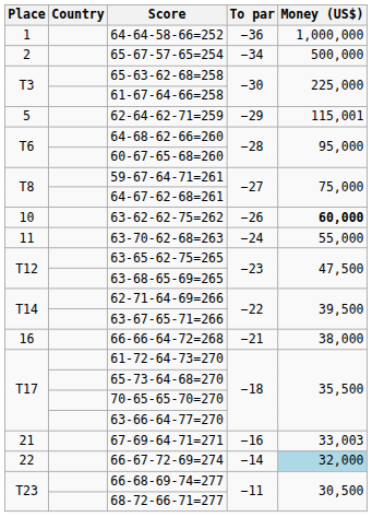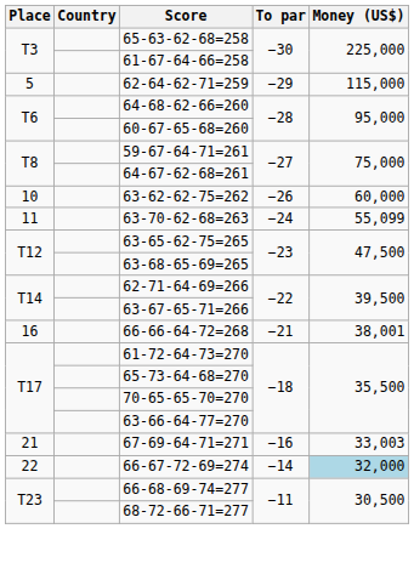- row: 1 | 64-64-58-66=252 | −36 | 1,000,000
- row: 2 | 65-67-57-65=254 | −34 | 500,000
62-64-62-71=259 | Money (US$): 115,001 -> 115,000
63-62-62-75=262 | Money (US$): bold -> normal
63-70-62-68=263 | Money (US$): 55,000 -> 55,099
66-66-64-72=268 | Money (US$): 38,000 -> 38,001
